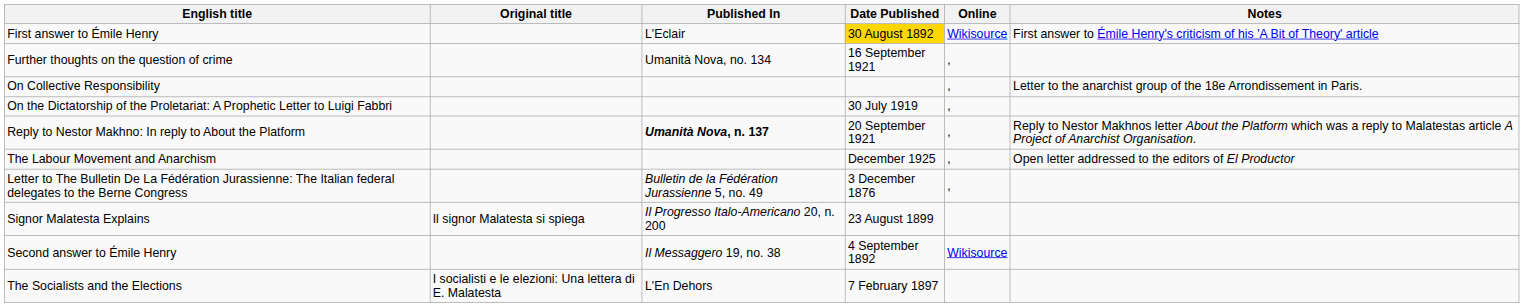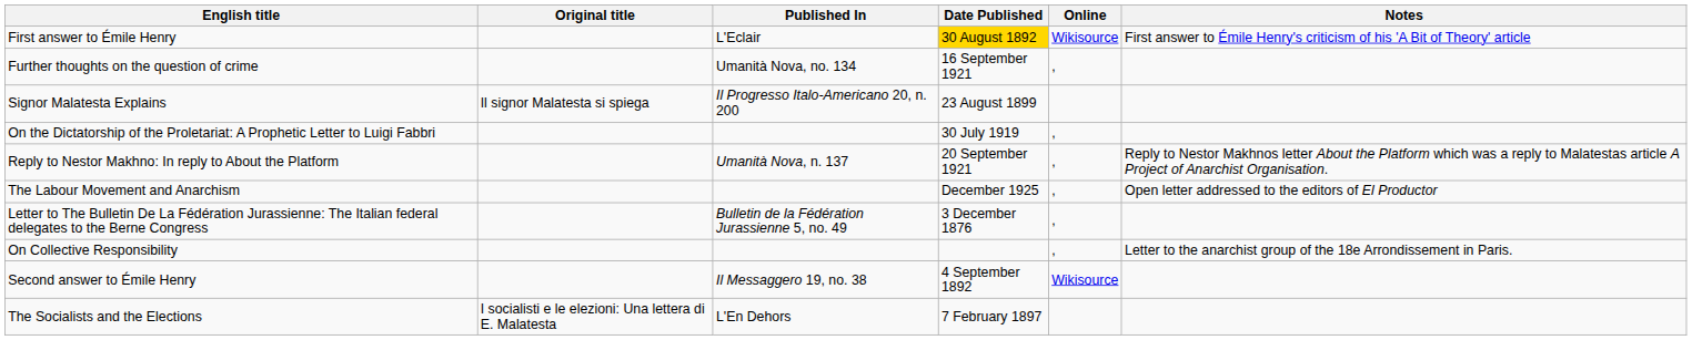rows swapped: On Collective Responsibility <-> Signor Malatesta Explains
Reply to Nestor Makhno: In reply to About the Platform | Published In: bold -> normal
